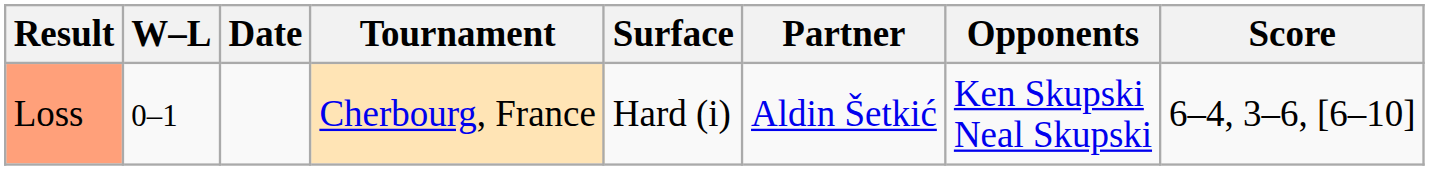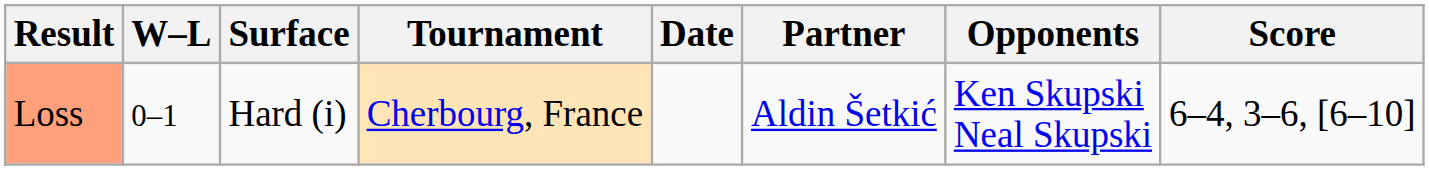columns swapped: Date <-> Surface
